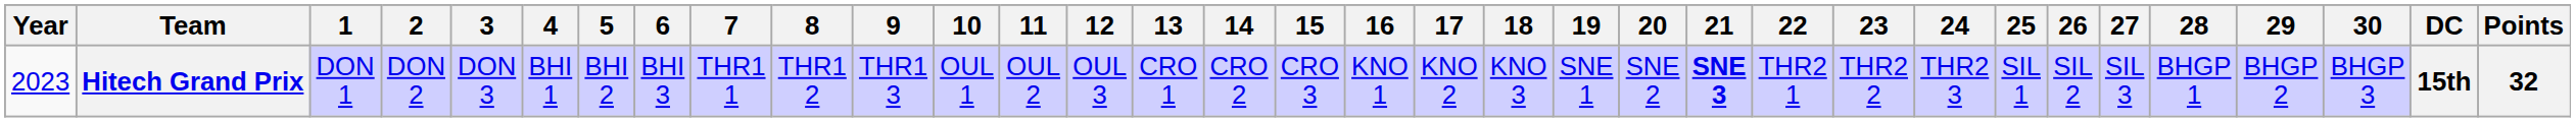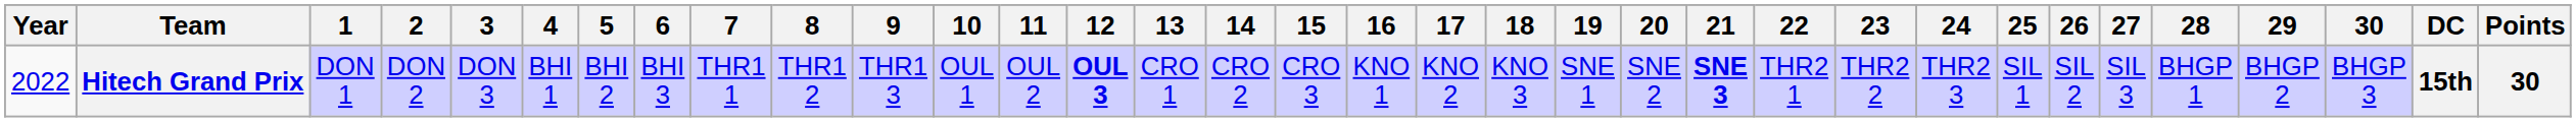Hitech Grand Prix | Year: 2023 -> 2022
Hitech Grand Prix | 12: normal -> bold
Hitech Grand Prix | Points: 32 -> 30
